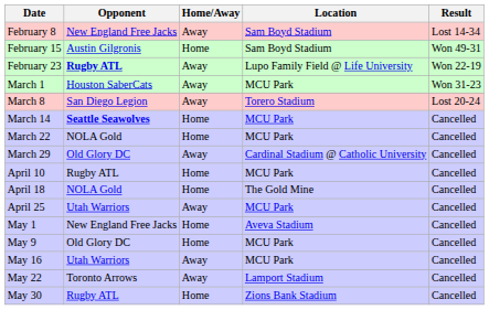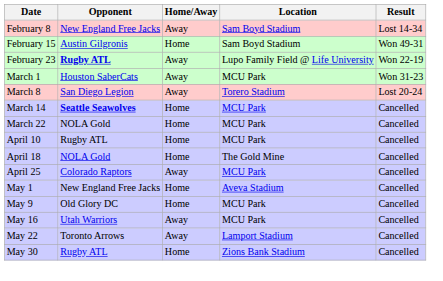- row: March 29 | Old Glory DC | Away | Cardinal Stadium @ Catholic University | Cancelled
April 25 | Opponent: Utah Warriors -> Colorado Raptors
